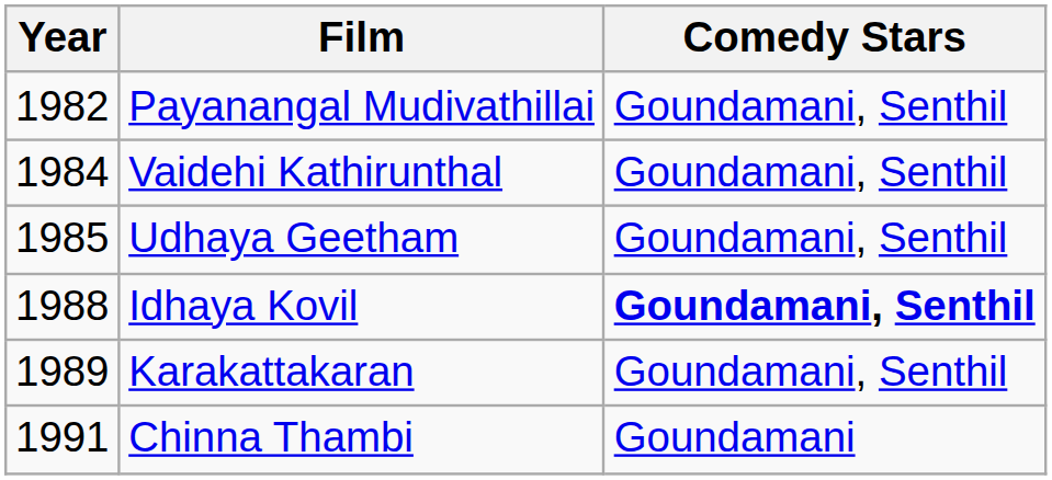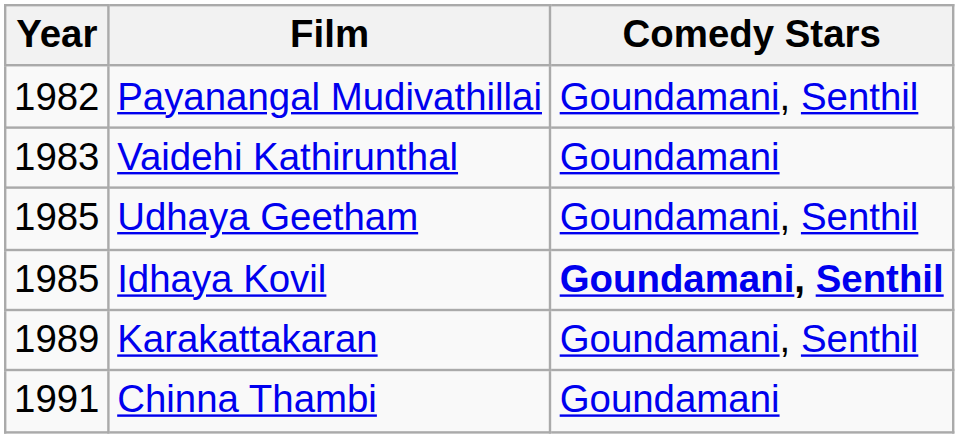Vaidehi Kathirunthal | Year: 1984 -> 1983
Vaidehi Kathirunthal | Comedy Stars: Goundamani, Senthil -> Goundamani
Idhaya Kovil | Year: 1988 -> 1985
